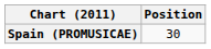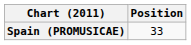Spain (PROMUSICAE) | Position: 30 -> 33
